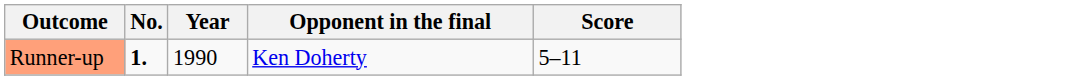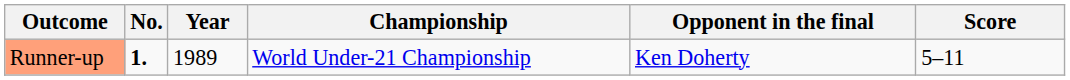+ column: Championship | World Under-21 Championship
Runner-up | Year: 1990 -> 1989
